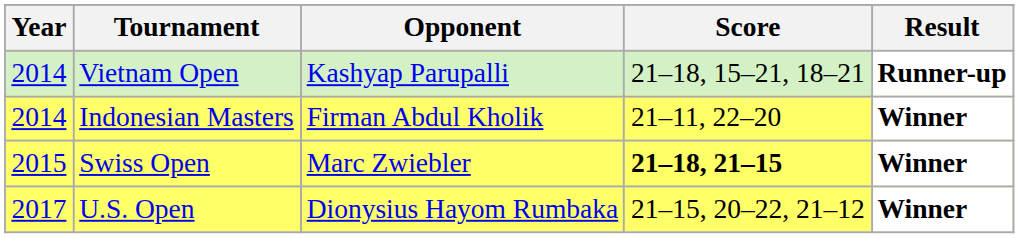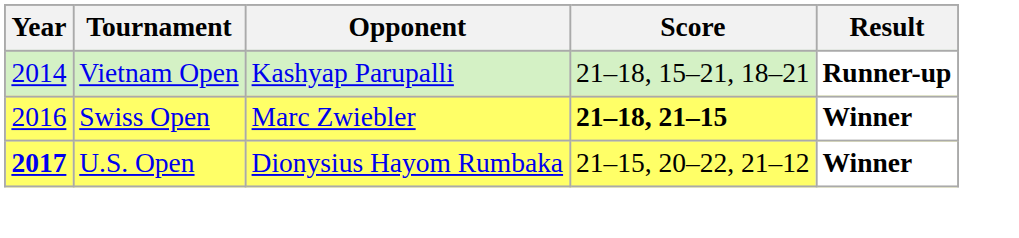- row: 2014 | Indonesian Masters | Firman Abdul Kholik | 21–11, 22–20 | Winner
Swiss Open | Year: 2015 -> 2016
U.S. Open | Year: normal -> bold
